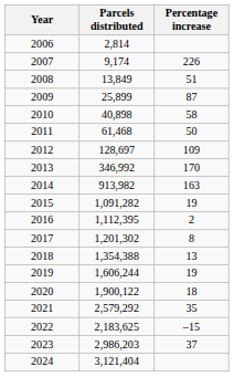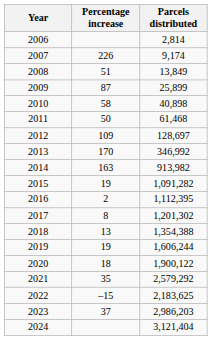columns swapped: Parcels distributed <-> Percentage increase
